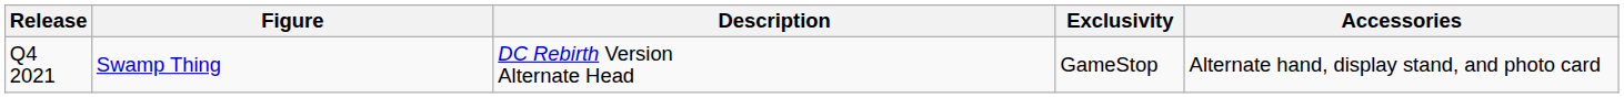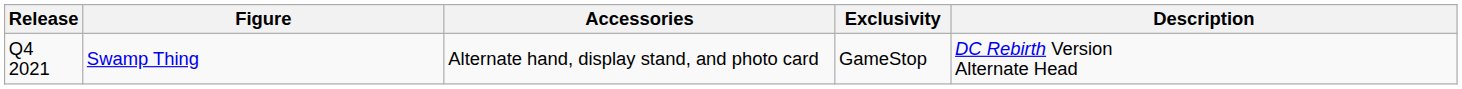columns swapped: Accessories <-> Description
